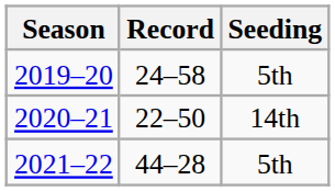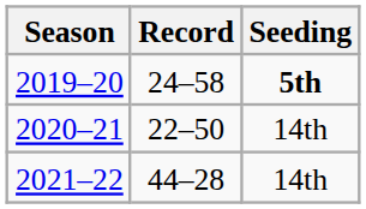2019–20 | Seeding: normal -> bold
2021–22 | Seeding: 5th -> 14th
